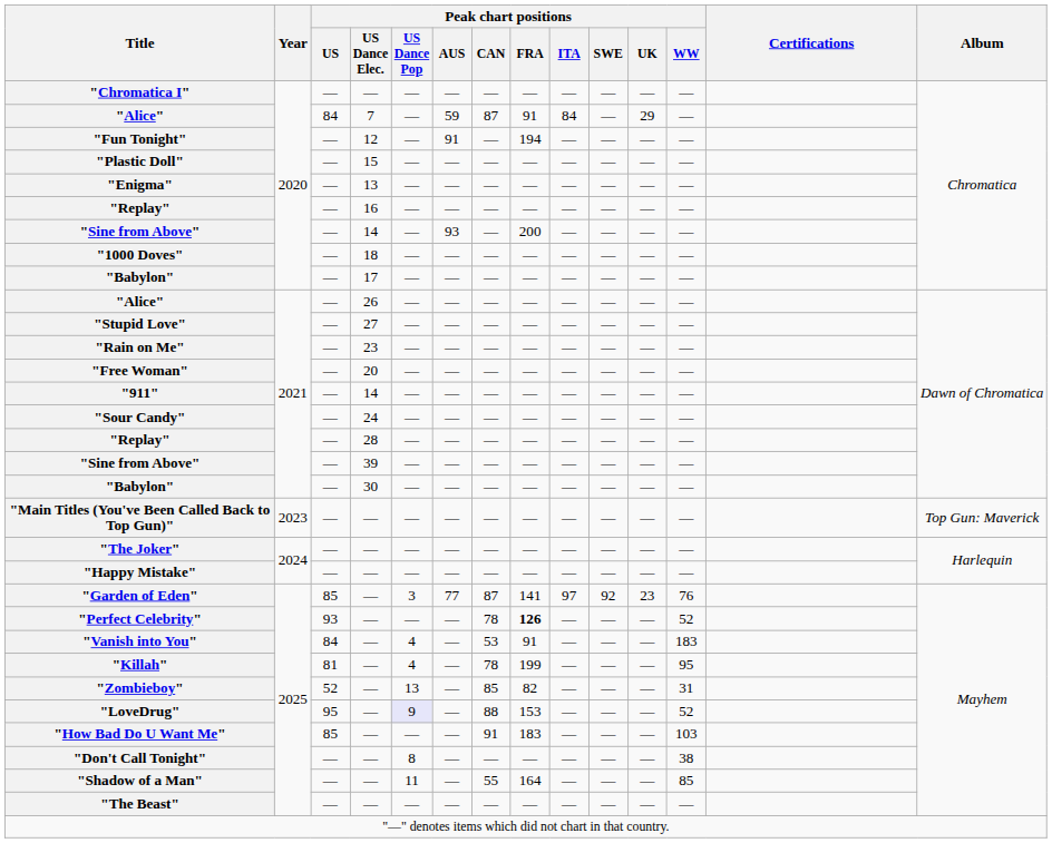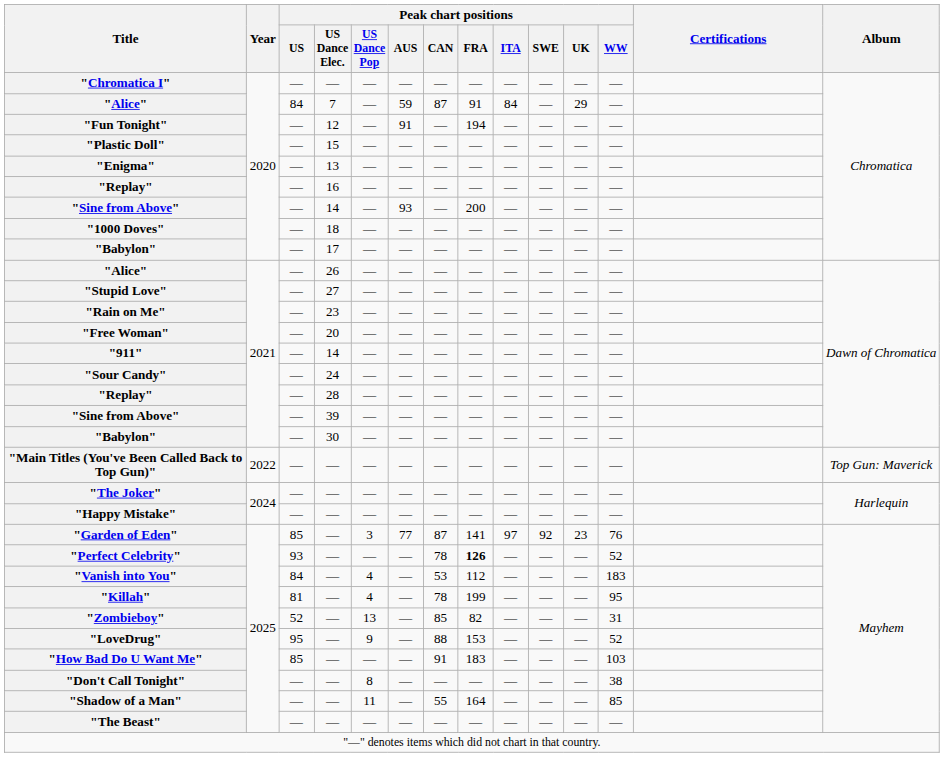"Main Titles (You've Been Called Back to Top Gun)" | Year: 2023 -> 2022
"Vanish into You" | Peak chart positions / FRA: 91 -> 112
"LoveDrug" | Peak chart positions / US Dance Pop: lavender background -> no background
